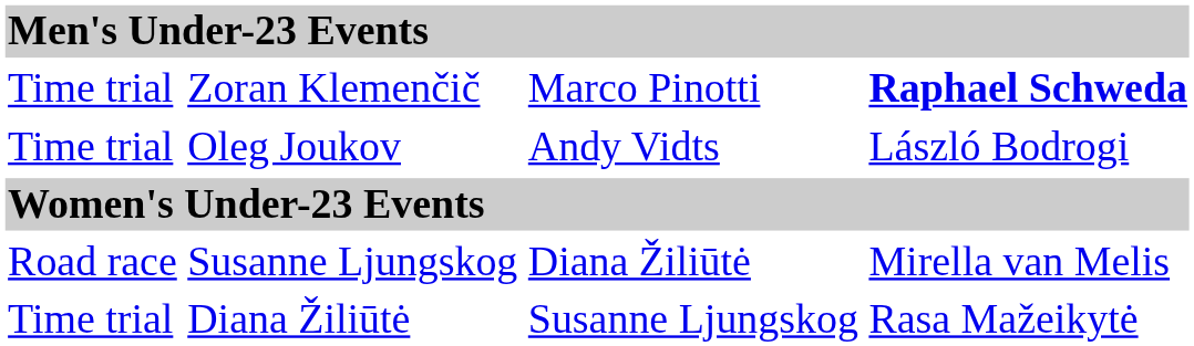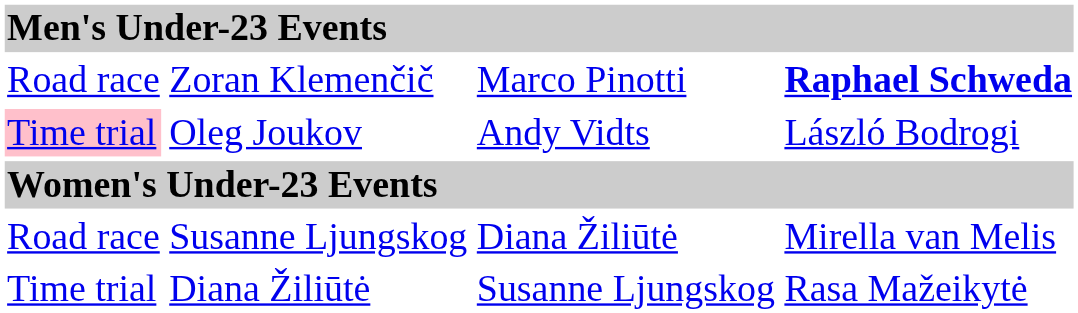Zoran Klemenčič | column 1: Time trial -> Road race
Oleg Joukov | column 1: no background -> pink background
